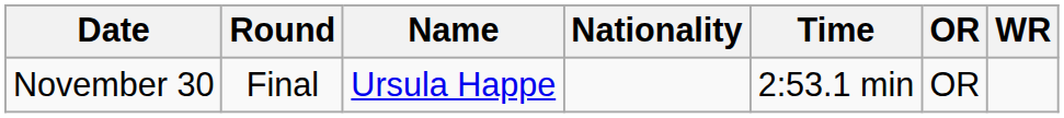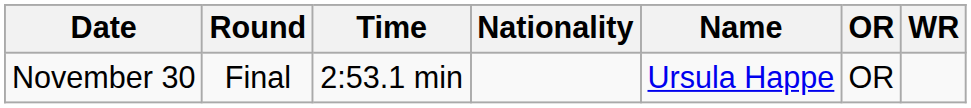columns swapped: Name <-> Time
